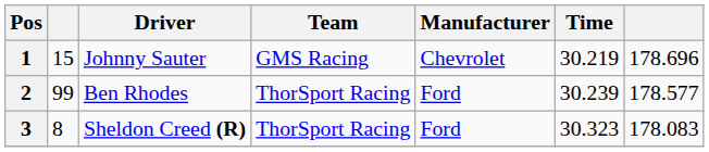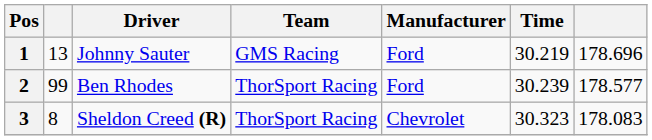Johnny Sauter | column 2: 15 -> 13
Johnny Sauter | Manufacturer: Chevrolet -> Ford
Sheldon Creed (R) | Manufacturer: Ford -> Chevrolet
